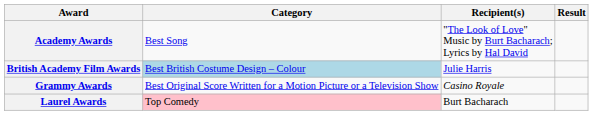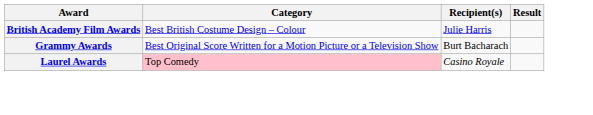- row: Academy Awards | Best Song | "The Look of Love" Music by Burt Bacharach; Lyrics by Hal David
British Academy Film Awards | Category: lightblue background -> no background
Grammy Awards | Recipient(s): Casino Royale -> Burt Bacharach
Laurel Awards | Recipient(s): Burt Bacharach -> Casino Royale
